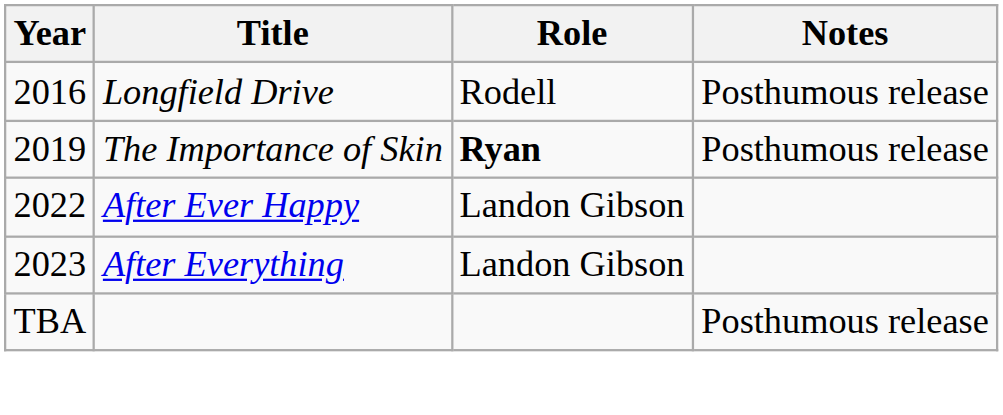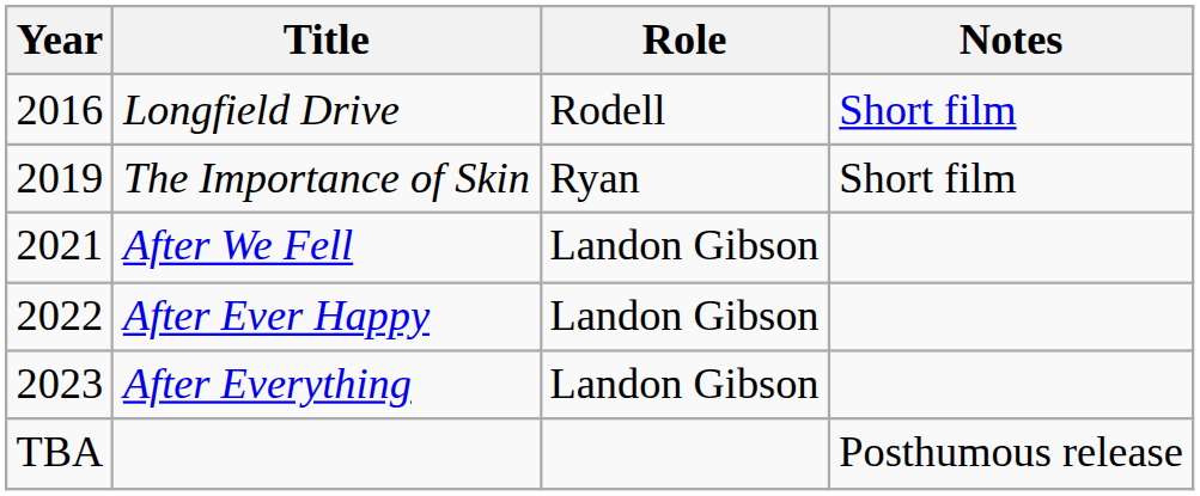Longfield Drive | Notes: Posthumous release -> Short film
The Importance of Skin | Role: bold -> normal
The Importance of Skin | Notes: Posthumous release -> Short film
+ row: 2021 | After We Fell | Landon Gibson
